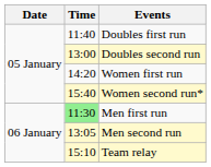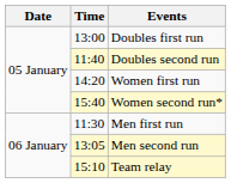Doubles first run | Time: 11:40 -> 13:00
Doubles second run | Time: 13:00 -> 11:40
Men first run | Time: lightgreen background -> no background
